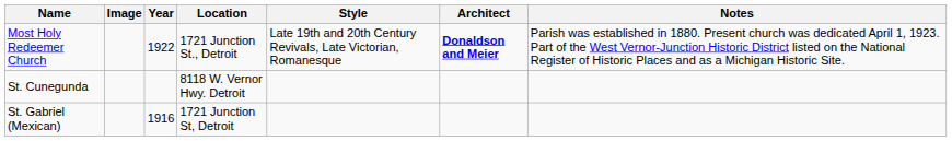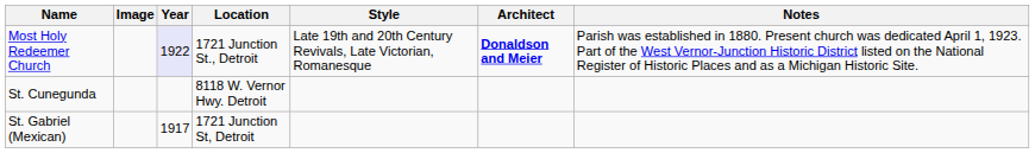Most Holy Redeemer Church | Year: no background -> lavender background
St. Gabriel (Mexican) | Year: 1916 -> 1917
